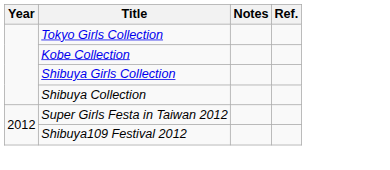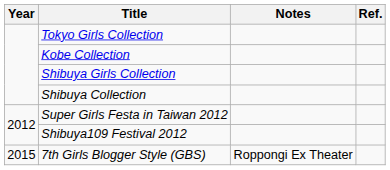+ row: 2015 | 7th Girls Blogger Style (GBS) | Roppongi Ex Theater
